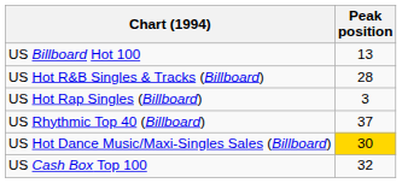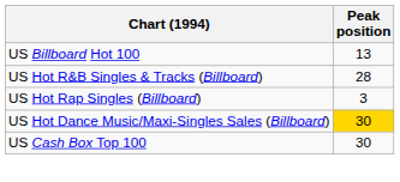- row: US Rhythmic Top 40 (Billboard) | 37
US Cash Box Top 100 | Peak position: 32 -> 30
